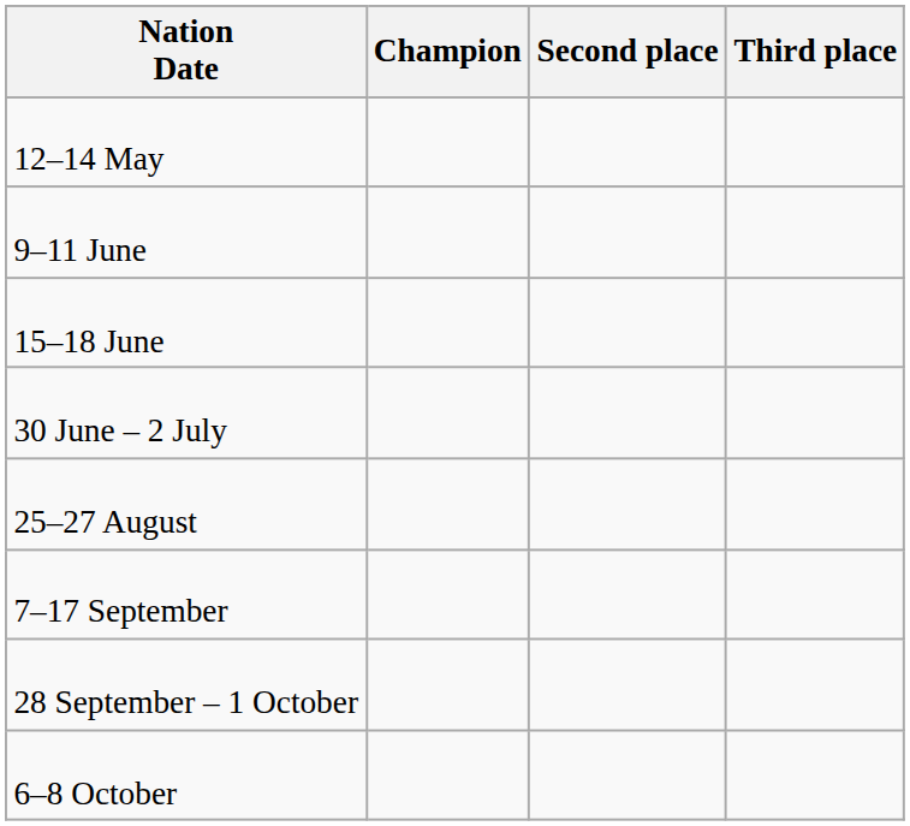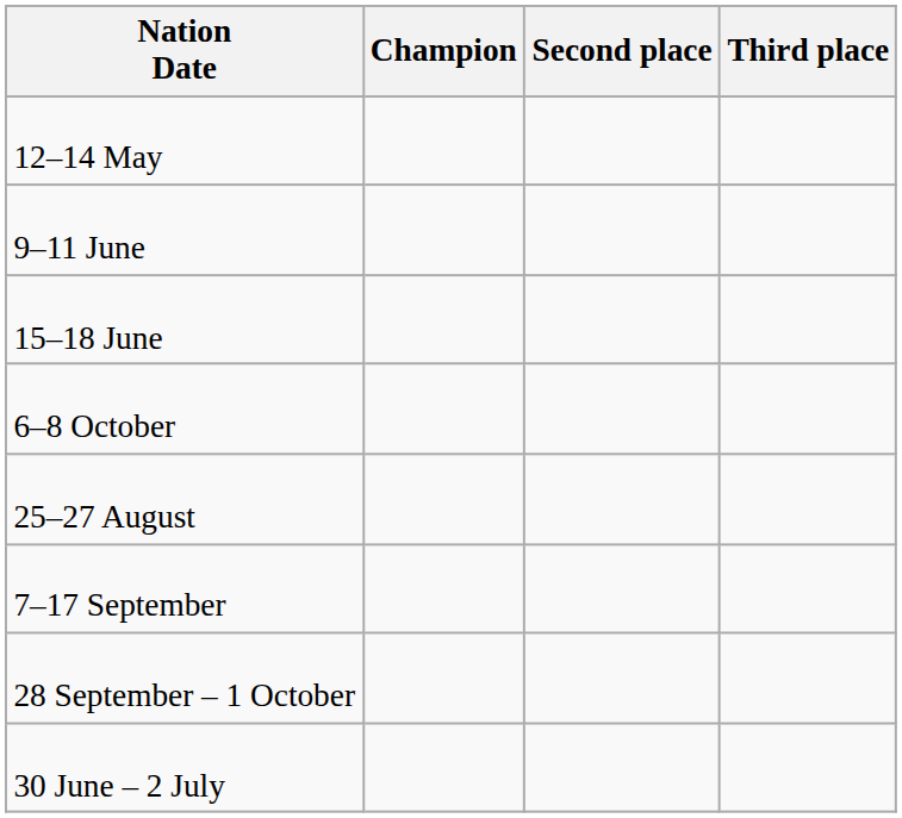rows swapped: 30 June – 2 July <-> 6–8 October
